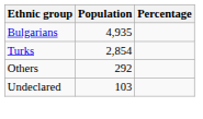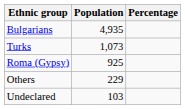Turks | Population: 2,854 -> 1,073
+ row: Roma (Gypsy) | 925
Others | Population: 292 -> 229
